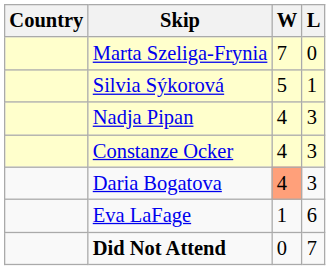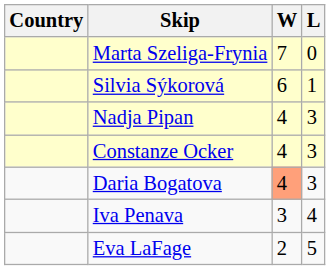Silvia Sýkorová | W: 5 -> 6
+ row: Iva Penava | 3 | 4
Eva LaFage | W: 1 -> 2
Eva LaFage | L: 6 -> 5
- row: Did Not Attend | 0 | 7
